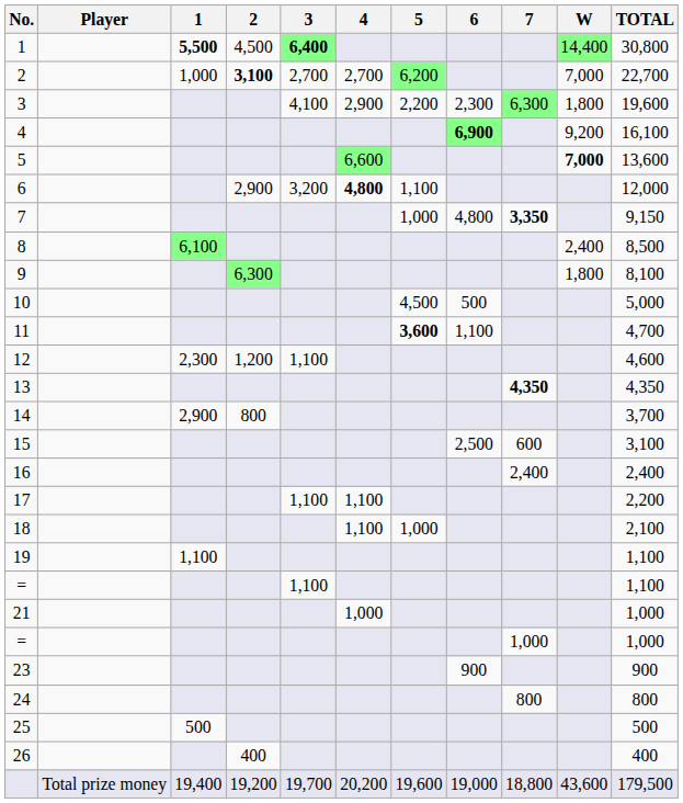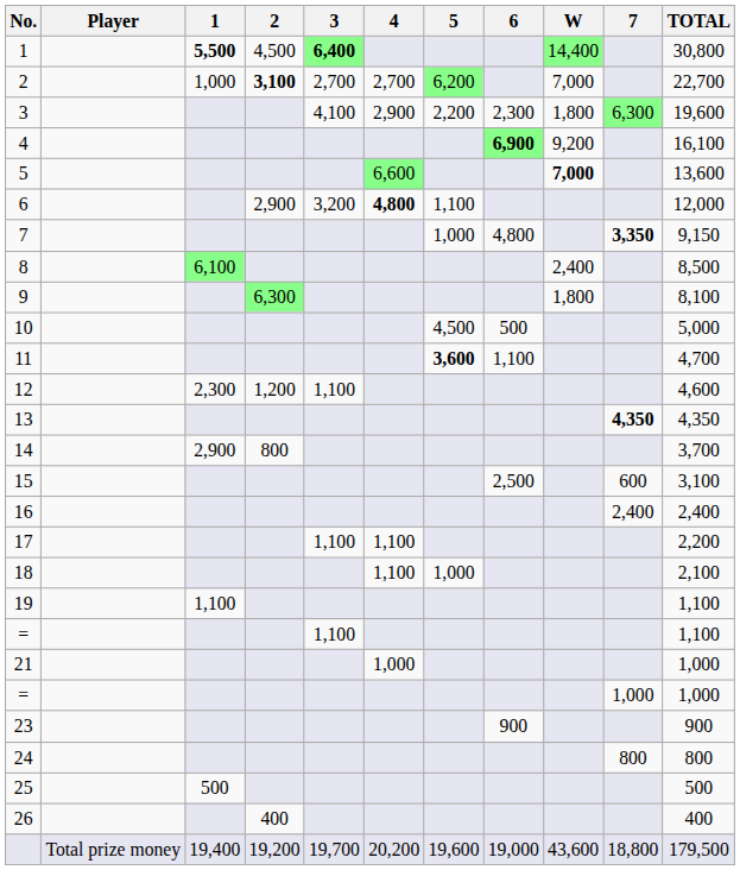columns swapped: 7 <-> W
